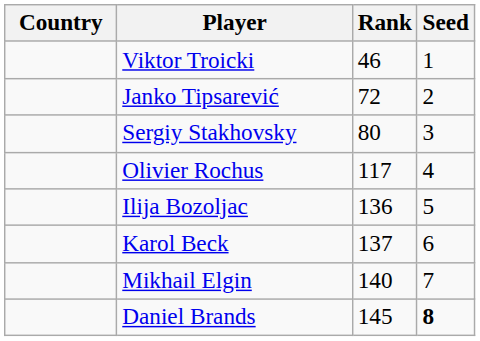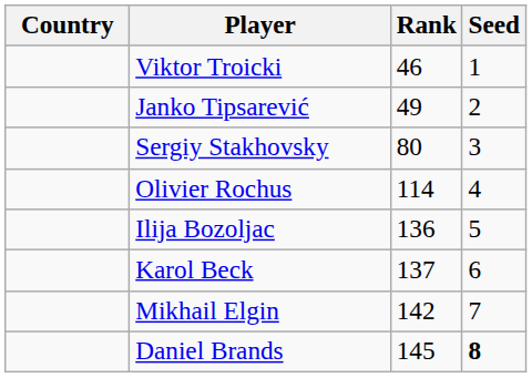Janko Tipsarević | Rank: 72 -> 49
Olivier Rochus | Rank: 117 -> 114
Mikhail Elgin | Rank: 140 -> 142
